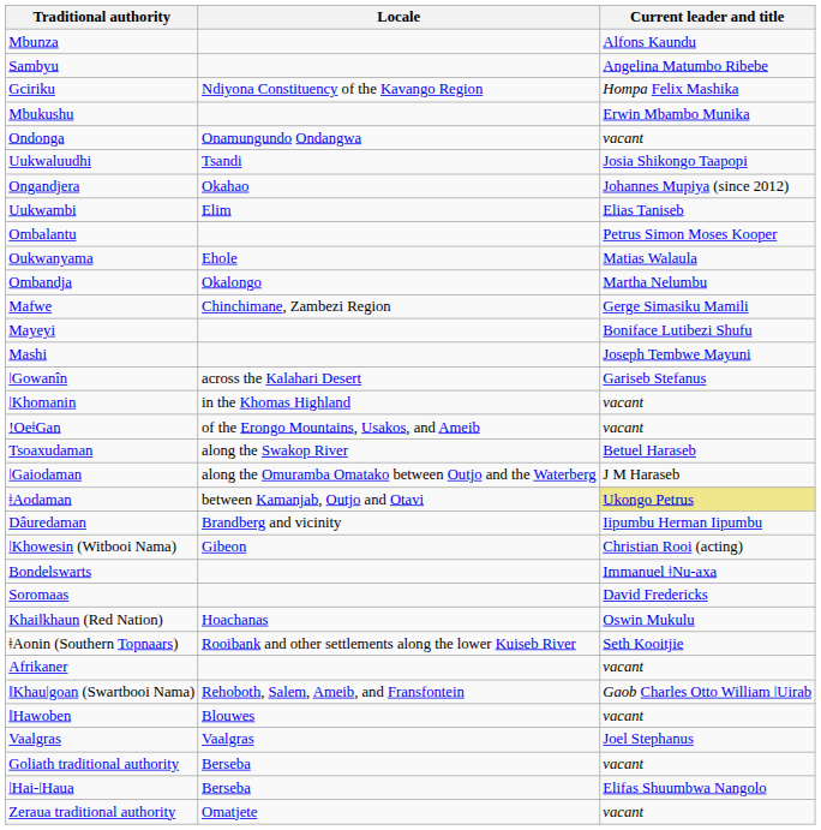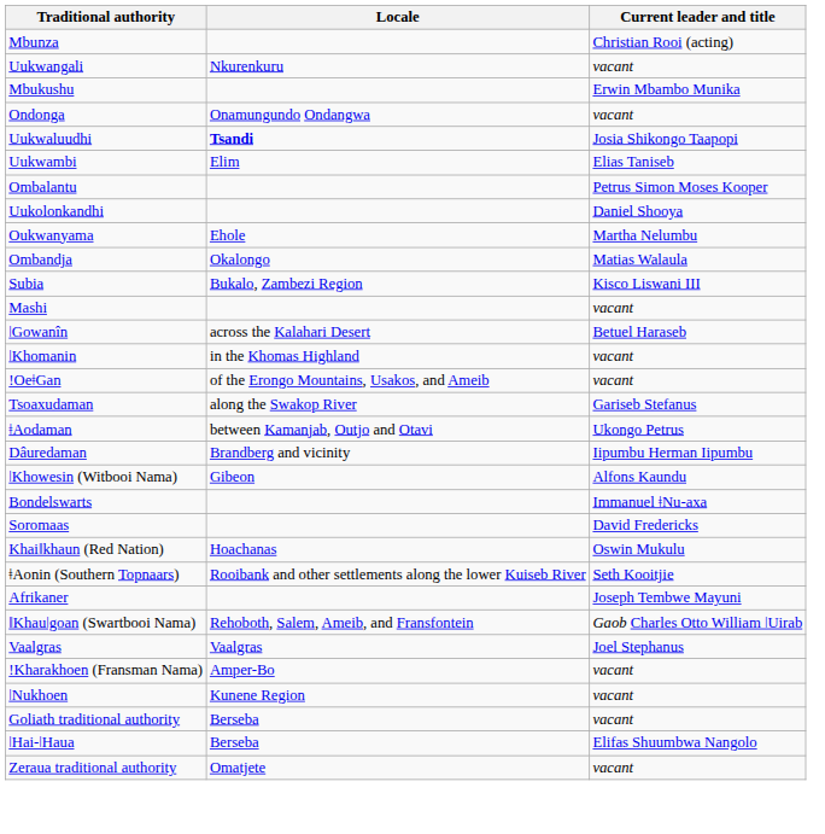Mbunza | Current leader and title: Alfons Kaundu -> Christian Rooi (acting)
- row: Sambyu | Angelina Matumbo Ribebe
- row: Gciriku | Ndiyona Constituency of the Kavango Region | Hompa Felix Mashika
+ row: Uukwangali | Nkurenkuru | vacant
Uukwaluudhi | Locale: normal -> bold
- row: Ongandjera | Okahao | Johannes Mupiya (since 2012)
+ row: Uukolonkandhi | Daniel Shooya
Oukwanyama | Current leader and title: Matias Walaula -> Martha Nelumbu
Ombandja | Current leader and title: Martha Nelumbu -> Matias Walaula
+ row: Subia | Bukalo, Zambezi Region | Kisco Liswani III
- row: Mafwe | Chinchimane, Zambezi Region | Gerge Simasiku Mamili
- row: Mayeyi | Boniface Lutibezi Shufu
Mashi | Current leader and title: Joseph Tembwe Mayuni -> vacant
ǀGowanîn | Current leader and title: Gariseb Stefanus -> Betuel Haraseb
Tsoaxudaman | Current leader and title: Betuel Haraseb -> Gariseb Stefanus
- row: ǀGaiodaman | along the Omuramba Omatako between Outjo and the Waterberg | J M Haraseb
ǂAodaman | Current leader and title: khaki background -> no background
ǀKhowesin (Witbooi Nama) | Current leader and title: Christian Rooi (acting) -> Alfons Kaundu
Afrikaner | Current leader and title: vacant -> Joseph Tembwe Mayuni
- row: ǁHawoben | Blouwes | vacant
+ row: ǃKharakhoen (Fransman Nama) | Amper-Bo | vacant
+ row: ǀNukhoen | Kunene Region | vacant
